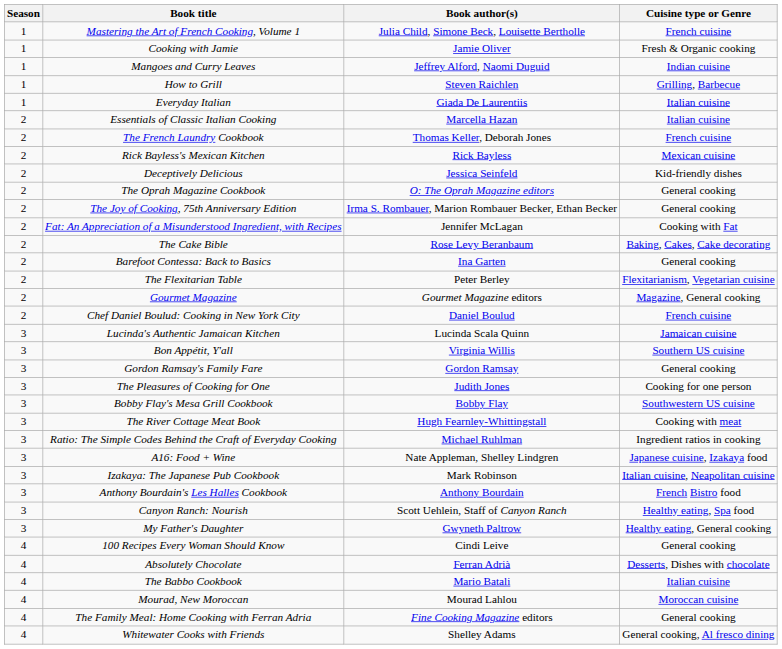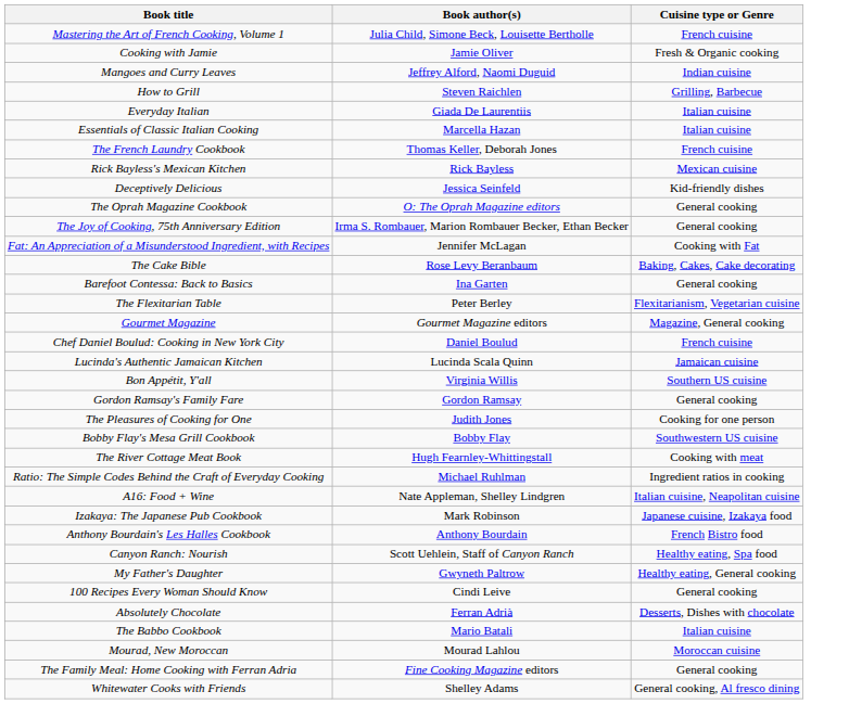- column: Season | 1 | 1 | 1 | 1 | 1 | 2 | 2 | 2 | 2 | 2 | 2 | 2 | 2 | 2 | 2 | 2 | 2 | 3 | 3 | 3 | 3 | 3 | 3 | 3 | 3 | 3 | 3 | 3 | 3 | 4 | 4 | 4 | 4 | 4 | 4
A16: Food + Wine | Cuisine type or Genre: Japanese cuisine, Izakaya food -> Italian cuisine, Neapolitan cuisine
Izakaya: The Japanese Pub Cookbook | Cuisine type or Genre: Italian cuisine, Neapolitan cuisine -> Japanese cuisine, Izakaya food
